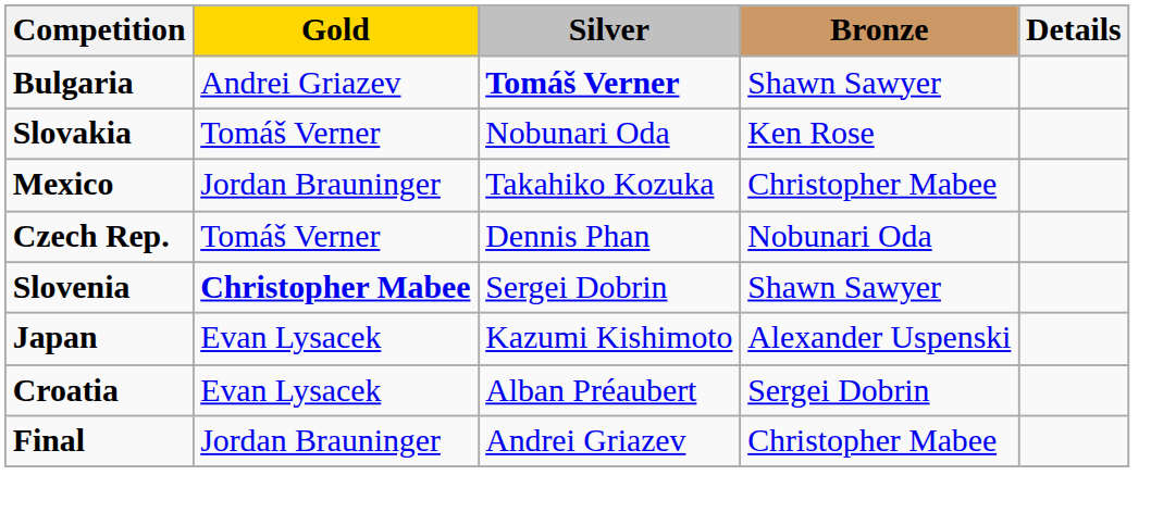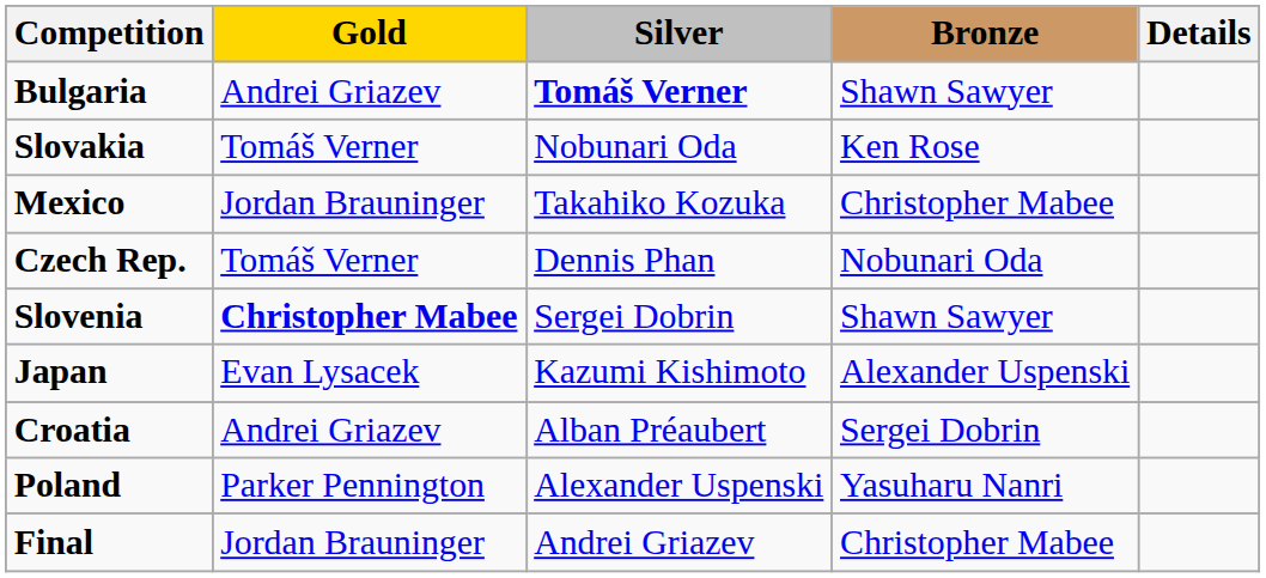Croatia | Gold: Evan Lysacek -> Andrei Griazev
+ row: Poland | Parker Pennington | Alexander Uspenski | Yasuharu Nanri
